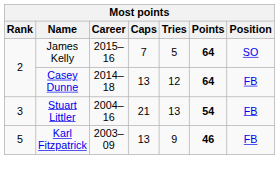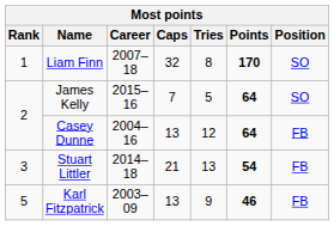+ row: 1 | Liam Finn | 2007–18 | 32 | 8 | 170 | SO
Casey Dunne | Career: 2014–18 -> 2004–16
Stuart Littler | Career: 2004–16 -> 2014–18
